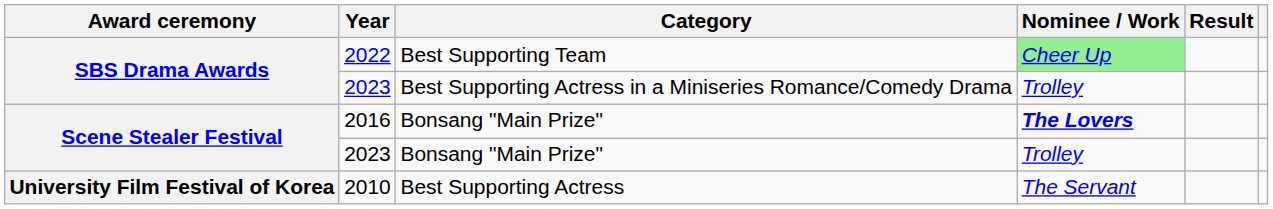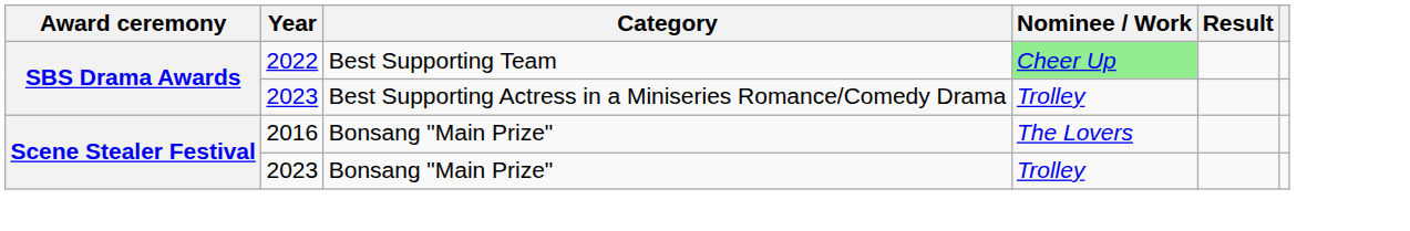2016 | Nominee / Work: bold -> normal
- row: University Film Festival of Korea | 2010 | Best Supporting Actress | The Servant
